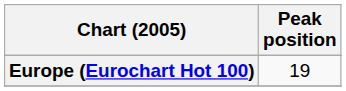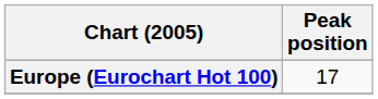Europe (Eurochart Hot 100) | Peak position: 19 -> 17
